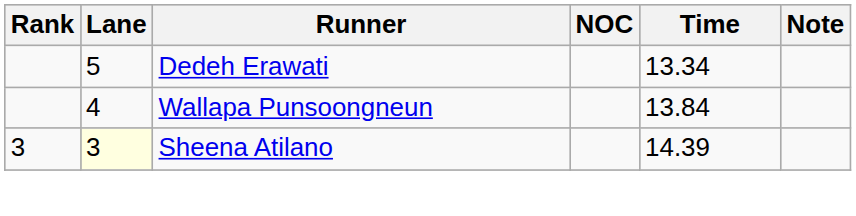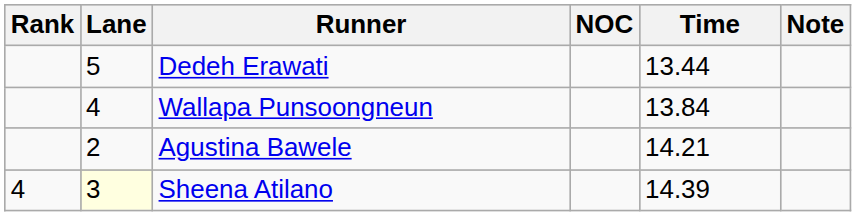Dedeh Erawati | Time: 13.34 -> 13.44
+ row: 2 | Agustina Bawele | 14.21
Sheena Atilano | Rank: 3 -> 4
